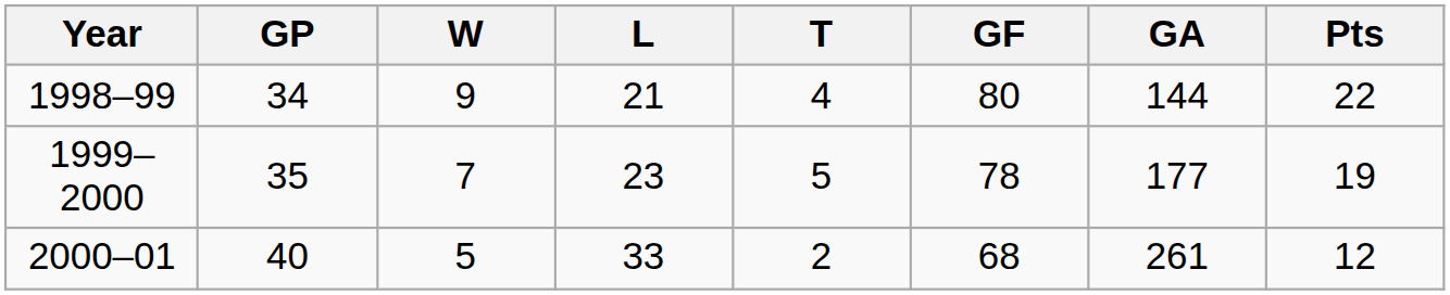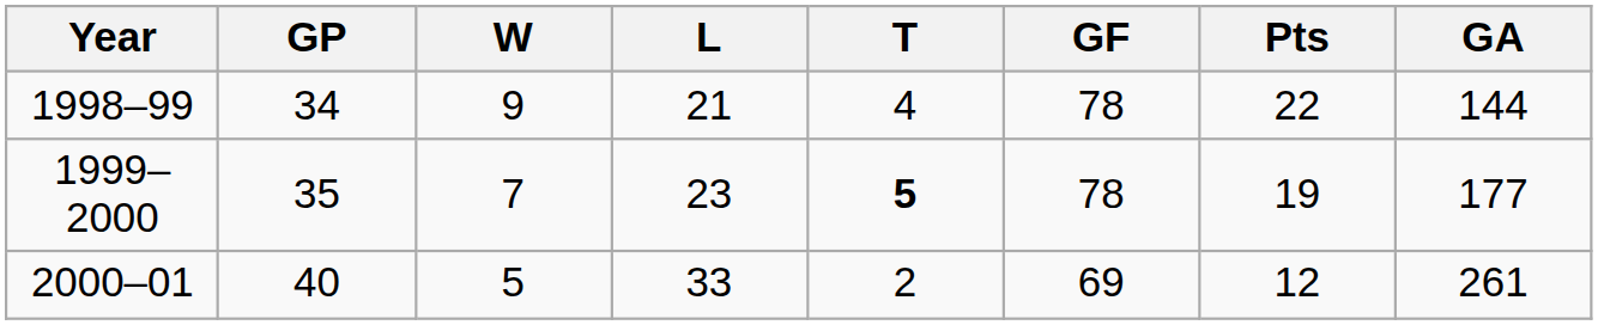columns swapped: GA <-> Pts
1998–99 | GF: 80 -> 78
1999–2000 | T: normal -> bold
2000–01 | GF: 68 -> 69
